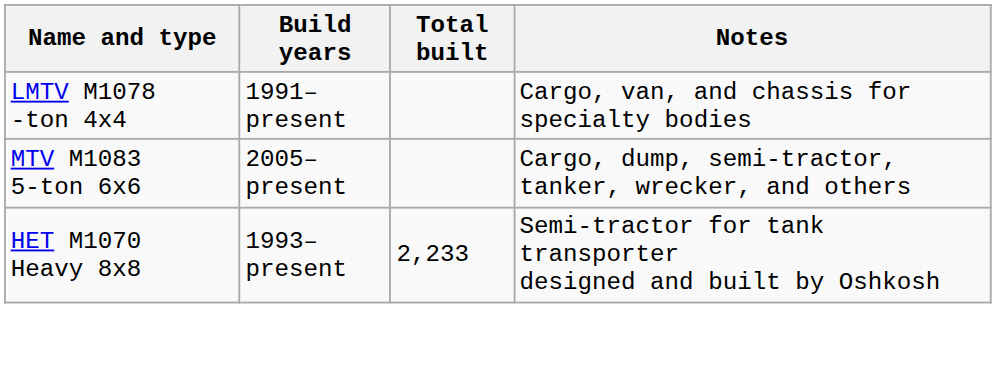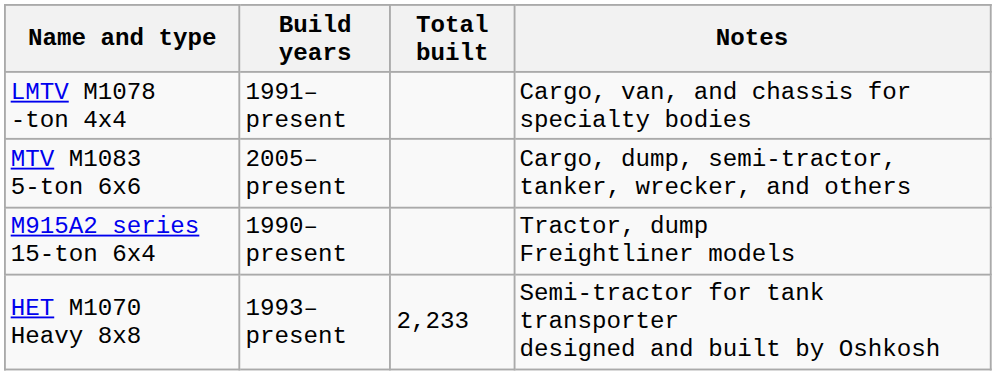+ row: M915A2 series 15-ton 6x4 | 1990–present | Tractor, dump Freightliner models
